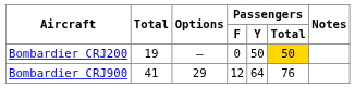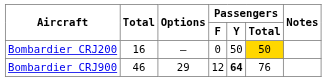Bombardier CRJ200 | Total: 19 -> 16
Bombardier CRJ900 | Total: 41 -> 46
Bombardier CRJ900 | Passengers / Y: normal -> bold
